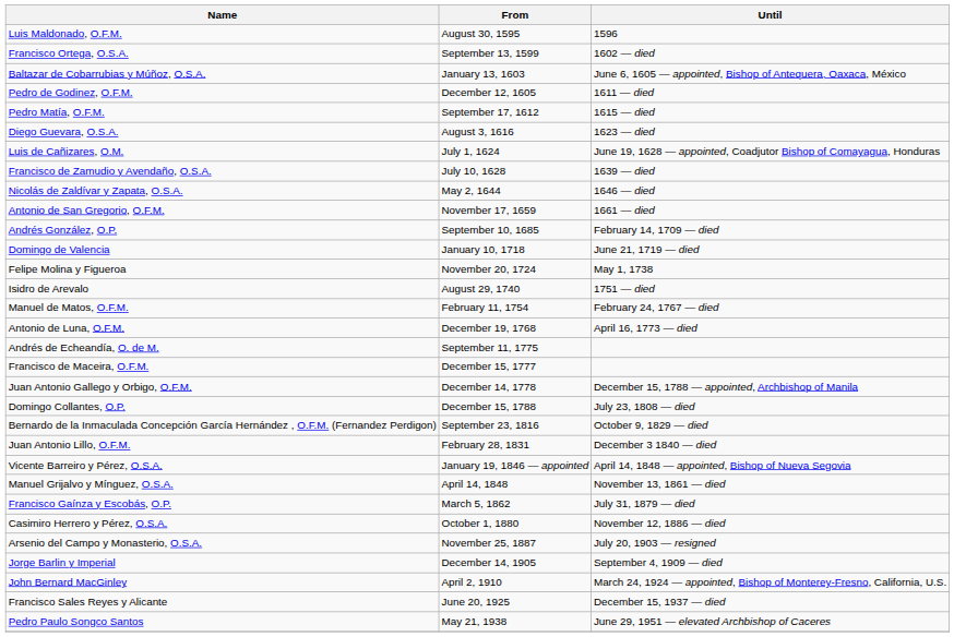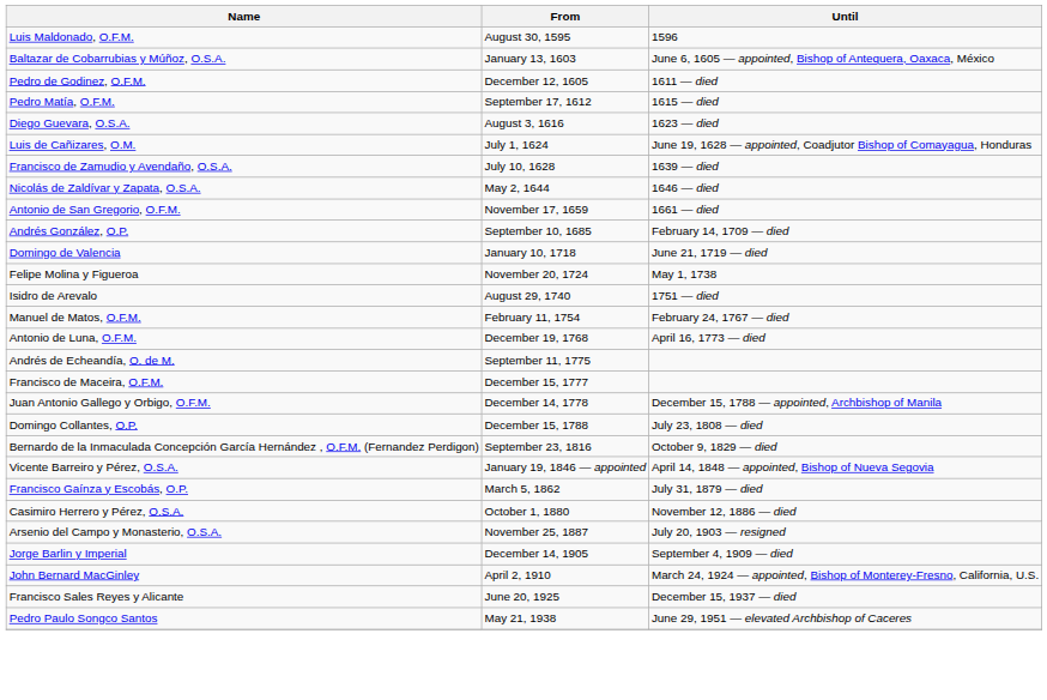- row: Francisco Ortega, O.S.A. | September 13, 1599 | 1602 — died
- row: Juan Antonio Lillo, O.F.M. | February 28, 1831 | December 3 1840 — died
- row: Manuel Grijalvo y Mínguez, O.S.A. | April 14, 1848 | November 13, 1861 — died
